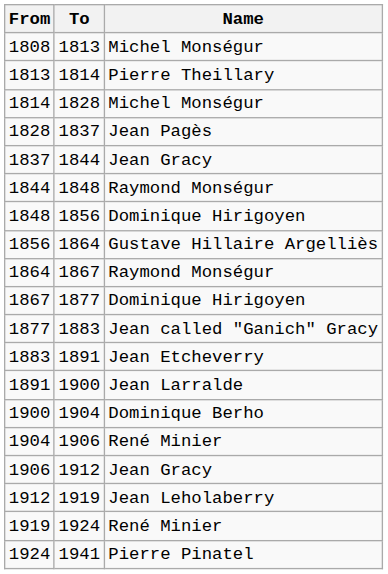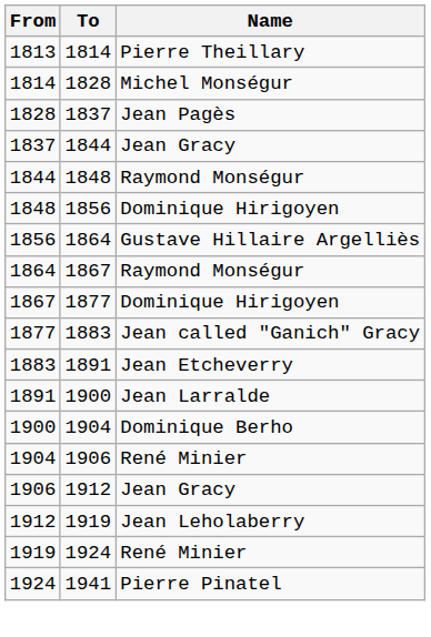- row: 1808 | 1813 | Michel Monségur
